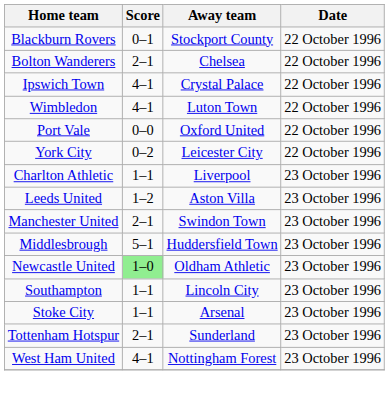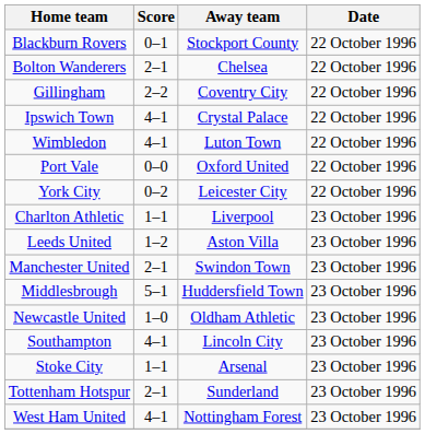+ row: Gillingham | 2–2 | Coventry City | 22 October 1996
Newcastle United | Score: lightgreen background -> no background
Southampton | Score: 1–1 -> 4–1
